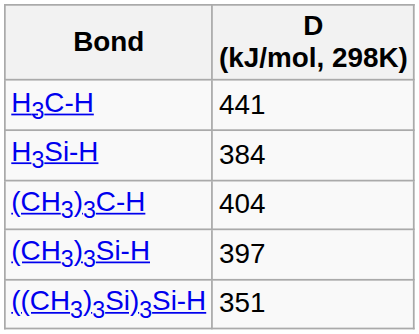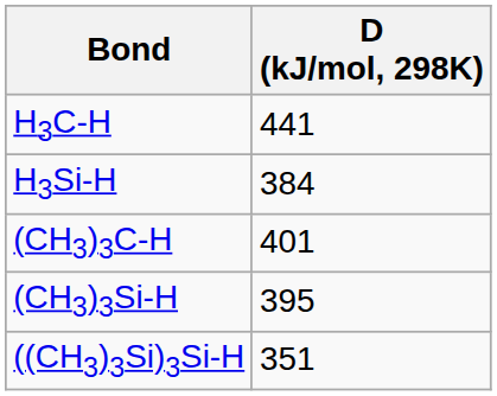(CH3)3C-H | D (kJ/mol, 298K): 404 -> 401
(CH3)3Si-H | D (kJ/mol, 298K): 397 -> 395
